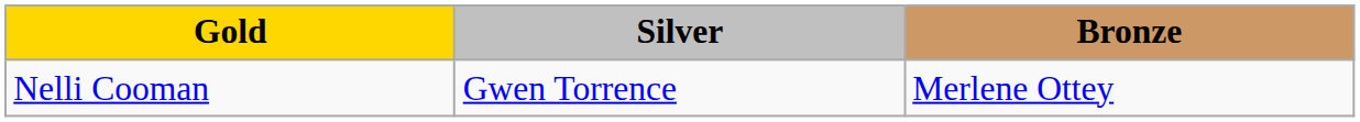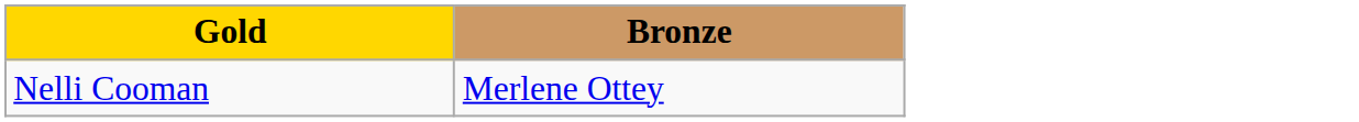- column: Silver | Gwen Torrence
